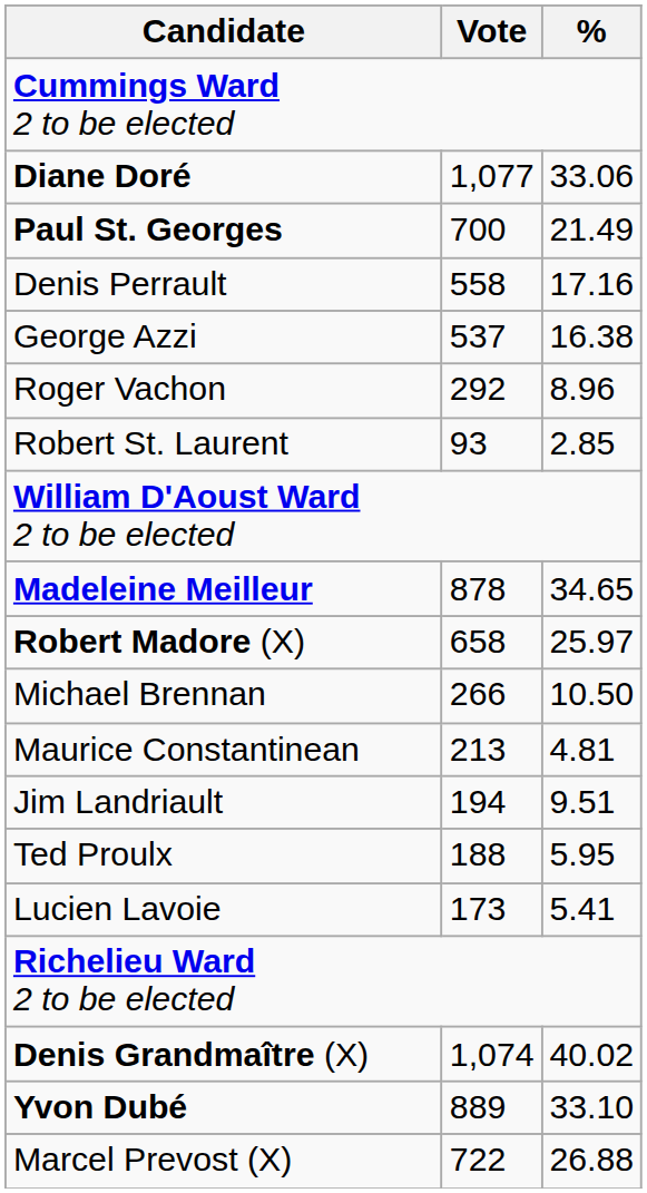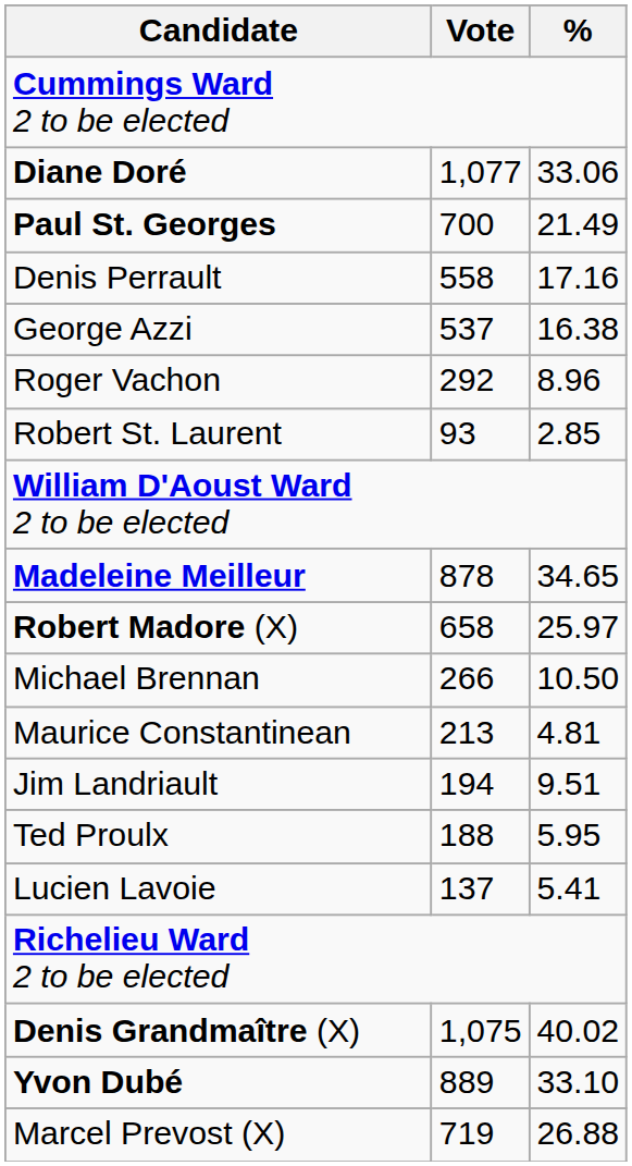Lucien Lavoie | Vote: 173 -> 137
Denis Grandmaître (X) | Vote: 1,074 -> 1,075
Marcel Prevost (X) | Vote: 722 -> 719
